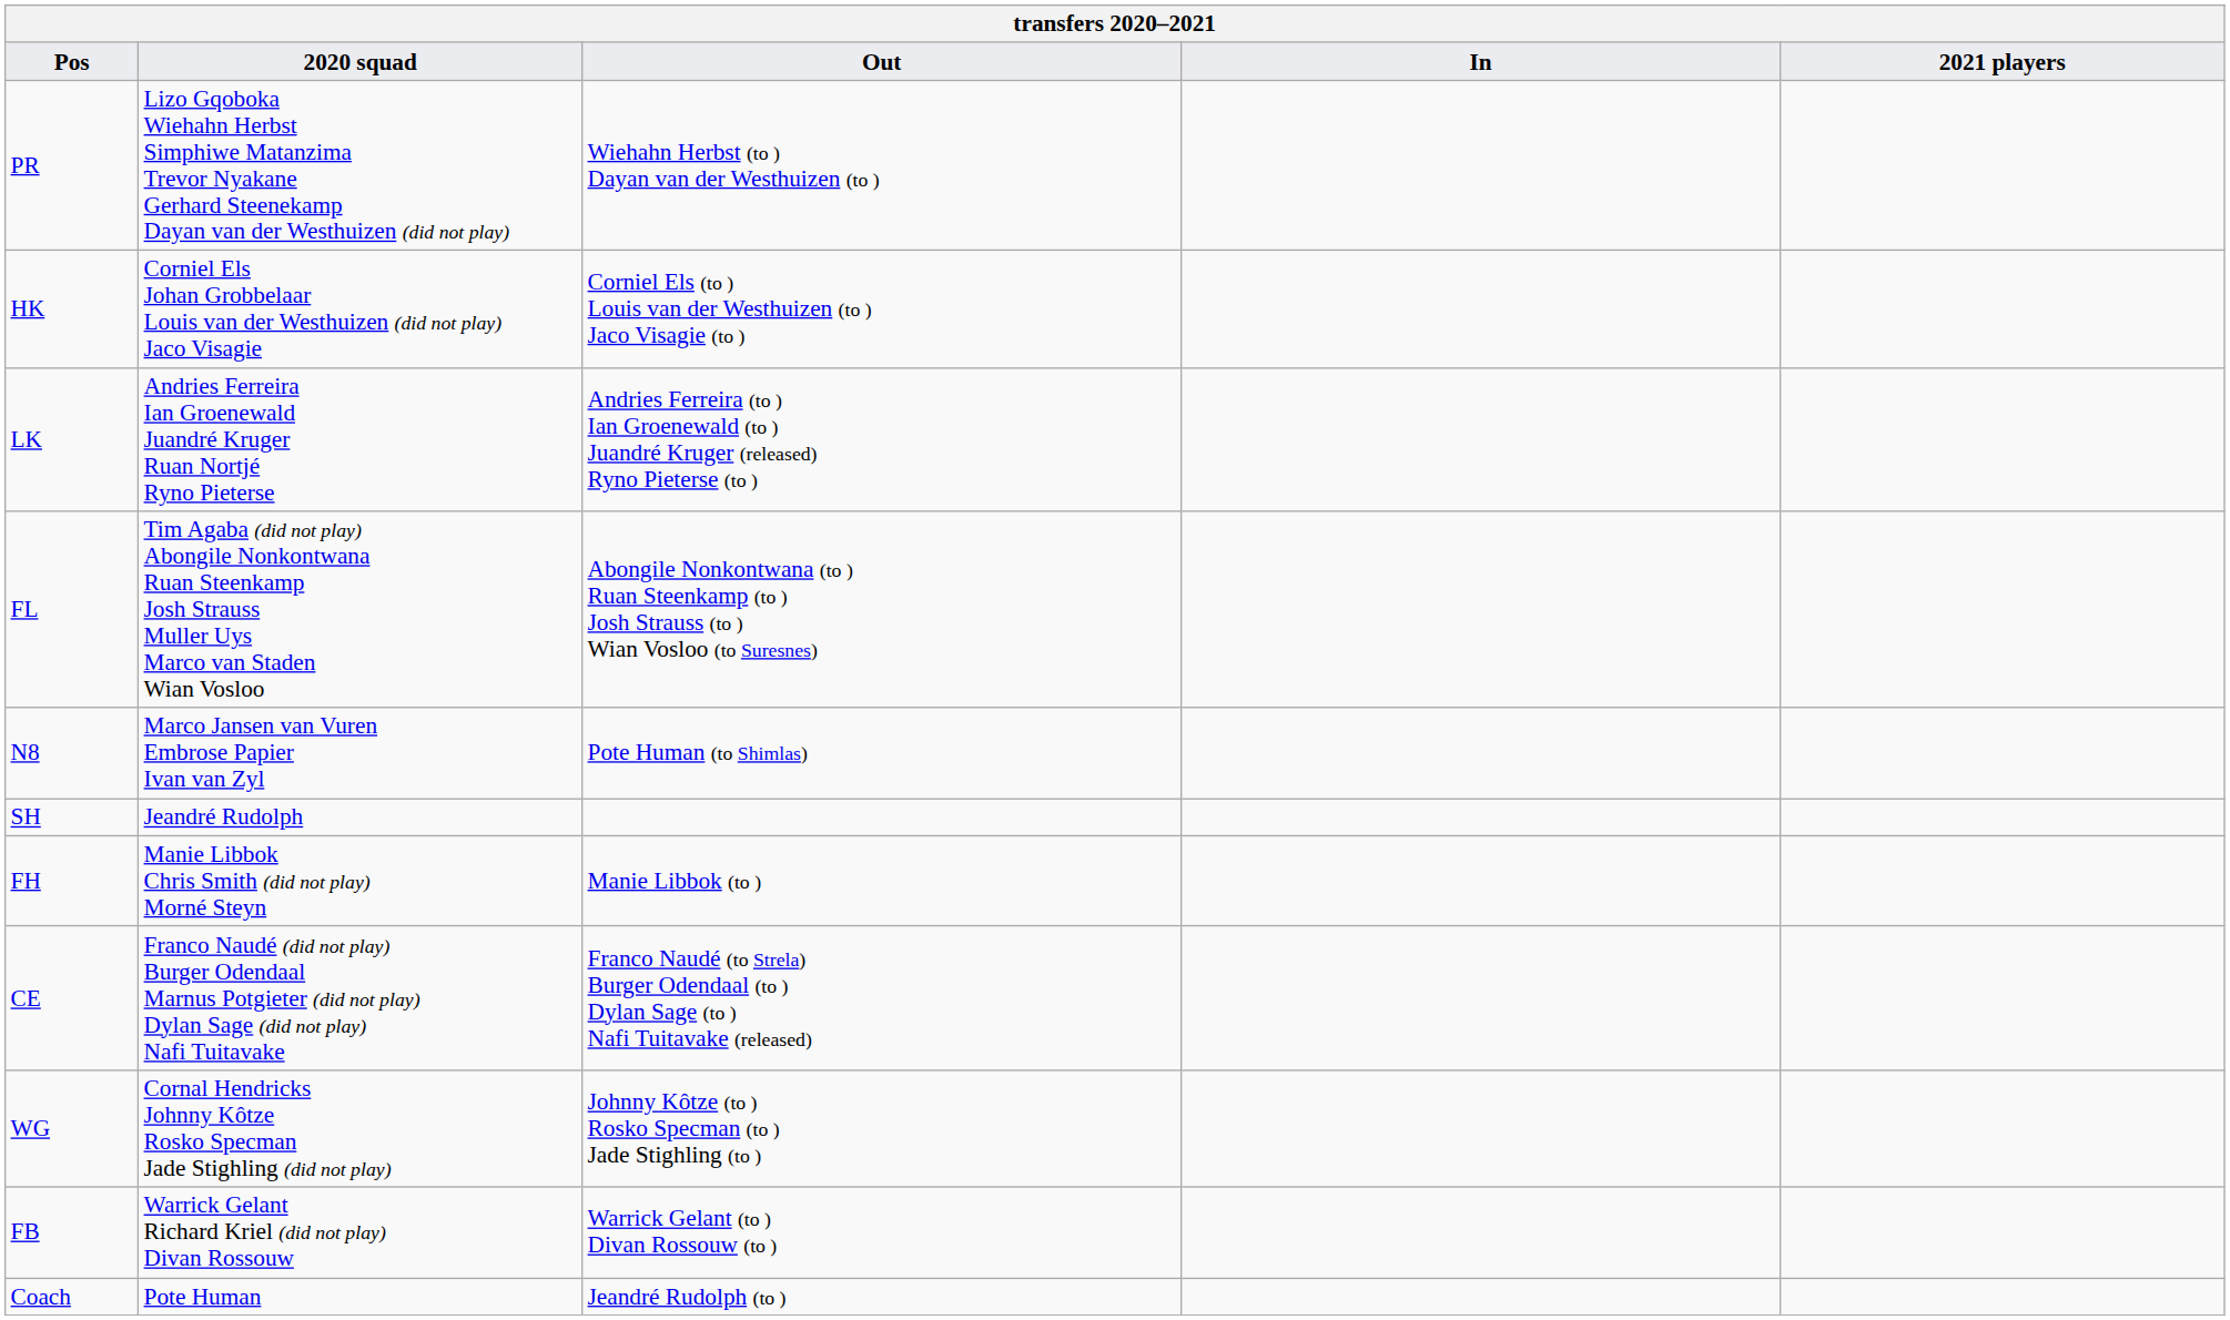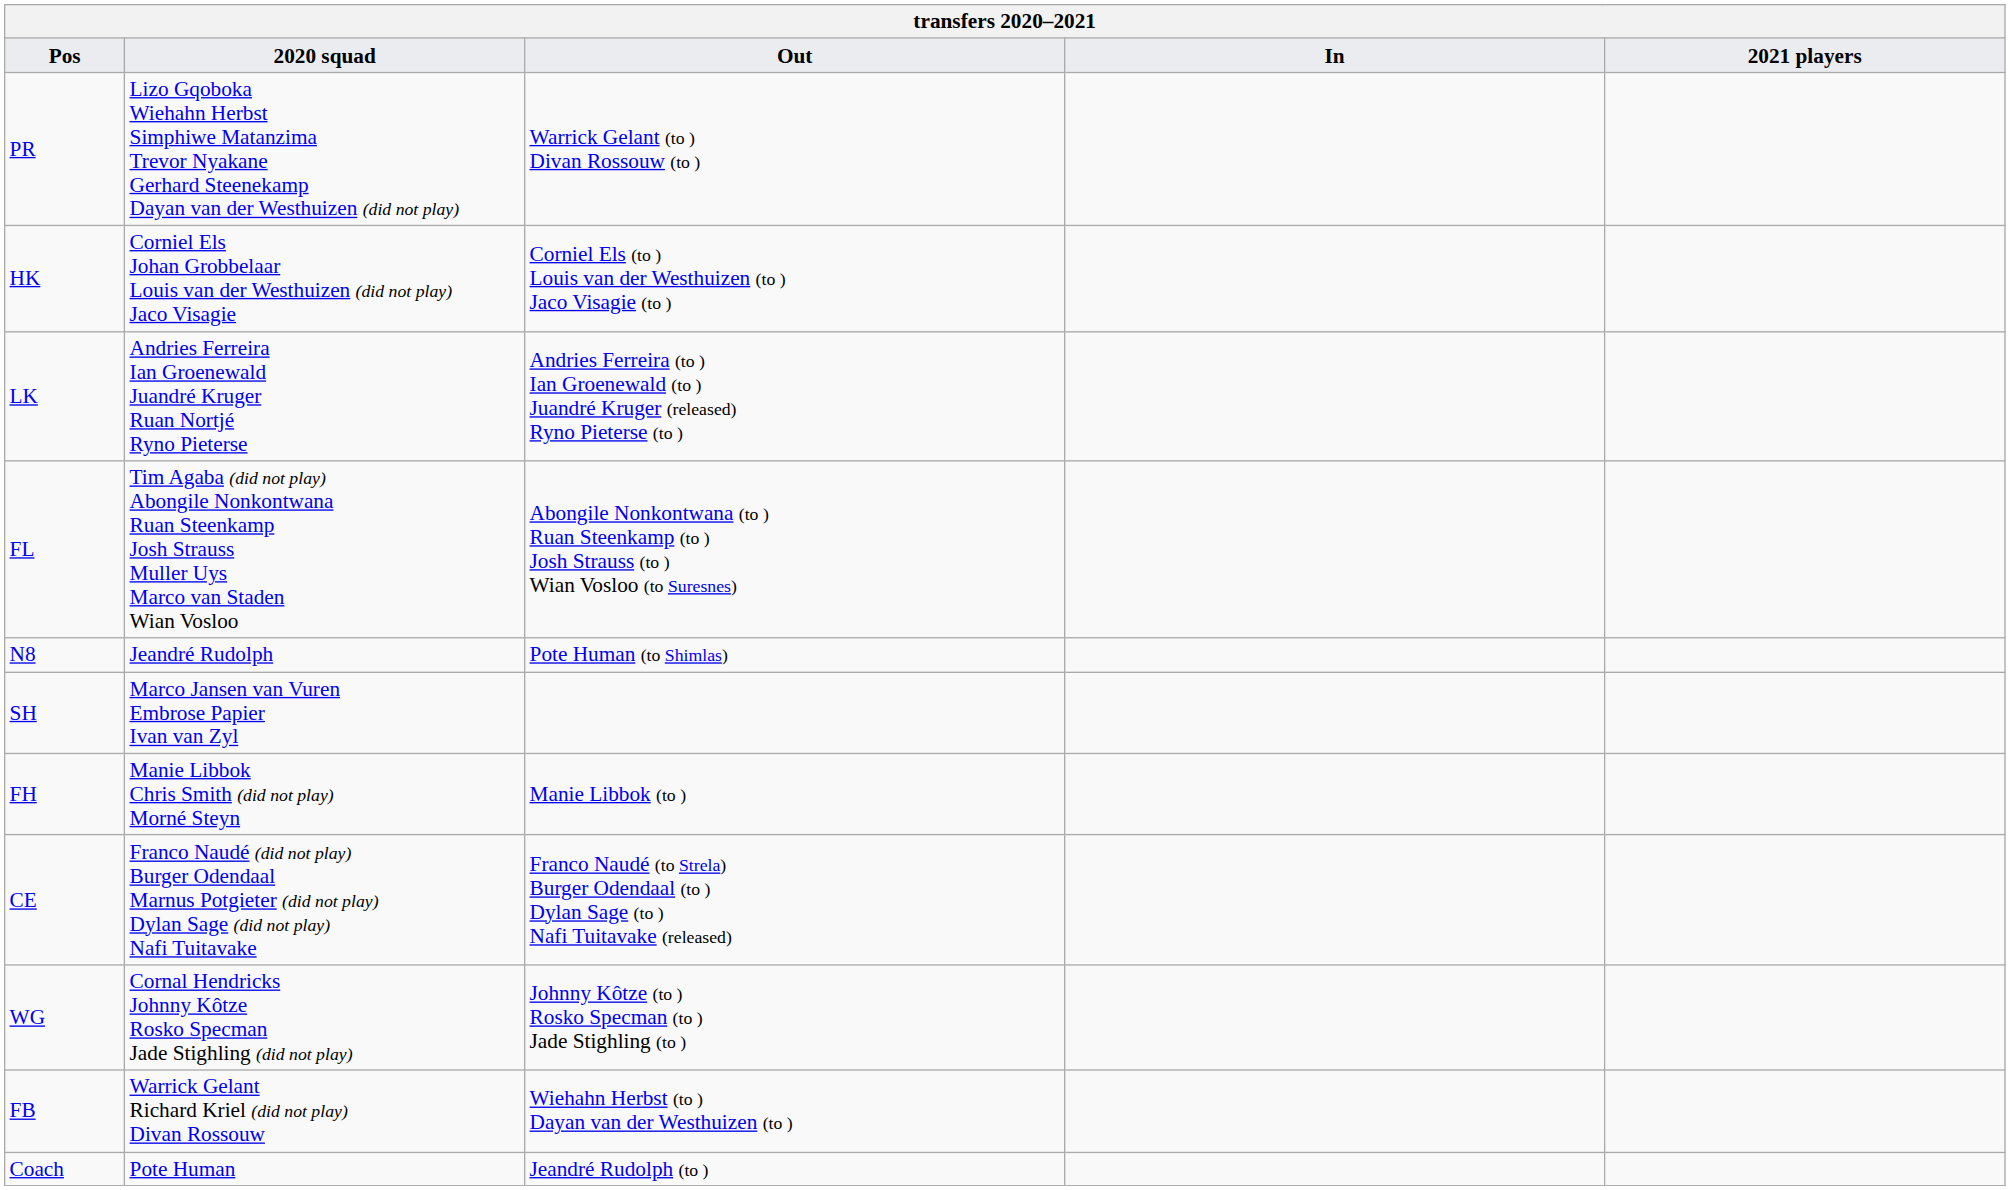PR | Out: Wiehahn Herbst (to ) Dayan van der Westhuizen (to ) -> Warrick Gelant (to ) Divan Rossouw (to )
N8 | 2020 squad: Marco Jansen van Vuren Embrose Papier Ivan van Zyl -> Jeandré Rudolph
SH | 2020 squad: Jeandré Rudolph -> Marco Jansen van Vuren Embrose Papier Ivan van Zyl
FB | Out: Warrick Gelant (to ) Divan Rossouw (to ) -> Wiehahn Herbst (to ) Dayan van der Westhuizen (to )
